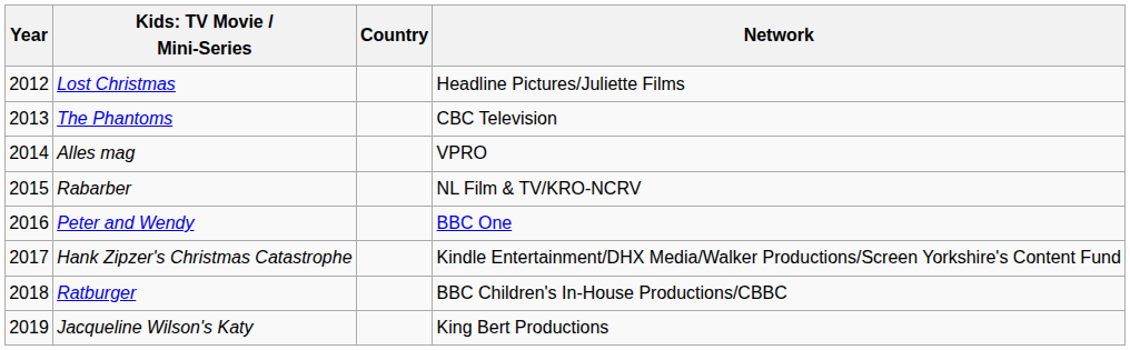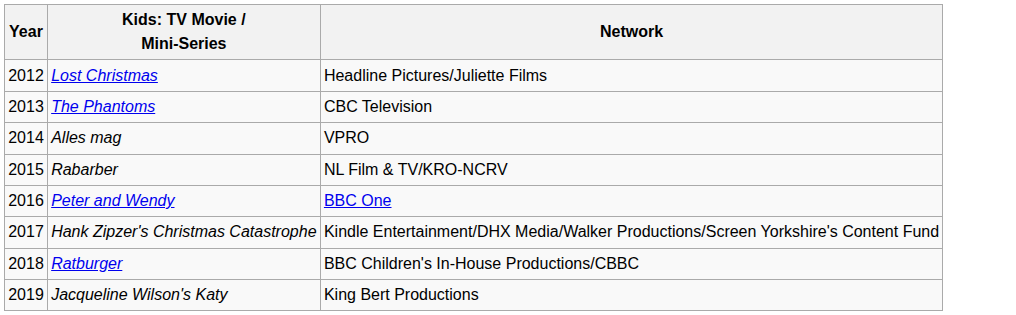- column: Country
